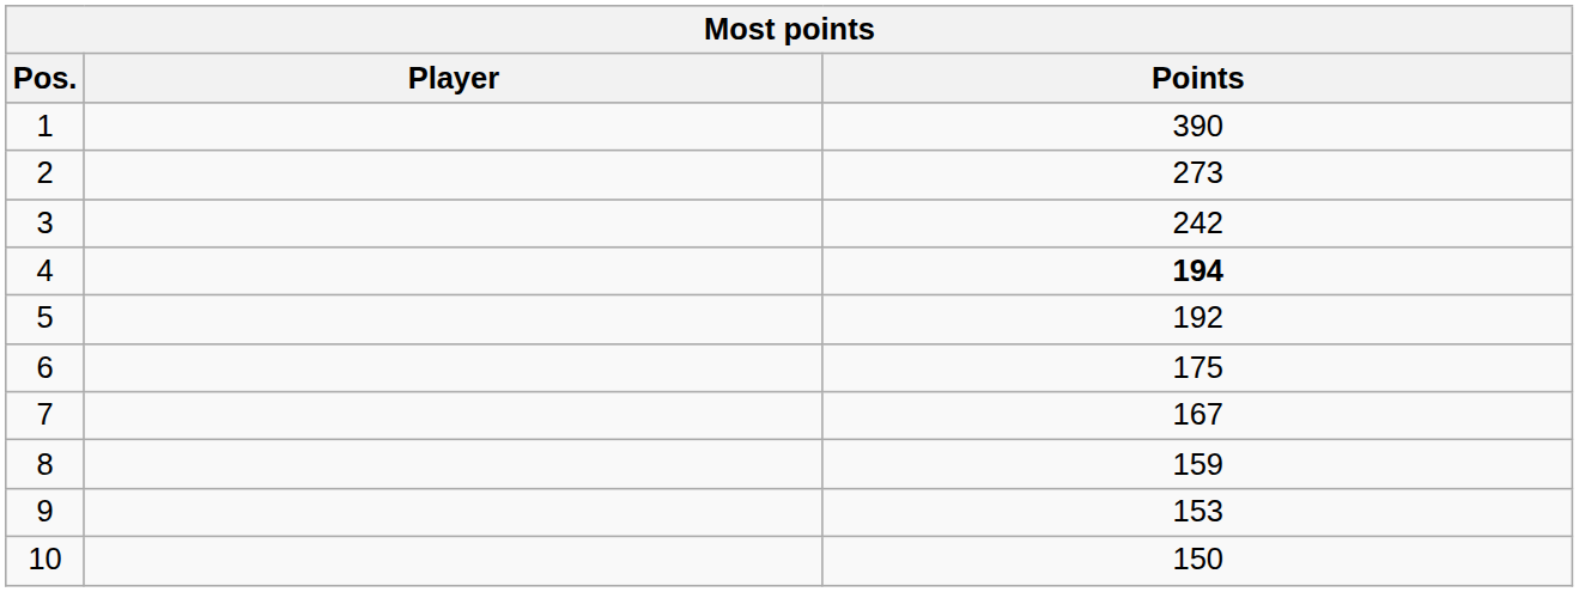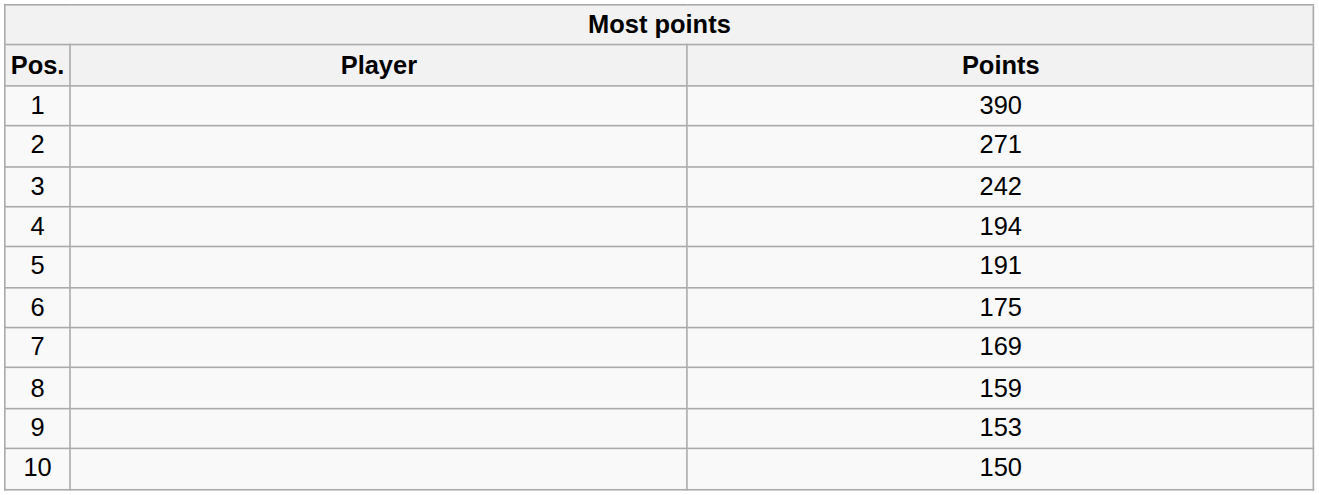2 | Points: 273 -> 271
4 | Points: bold -> normal
5 | Points: 192 -> 191
7 | Points: 167 -> 169
